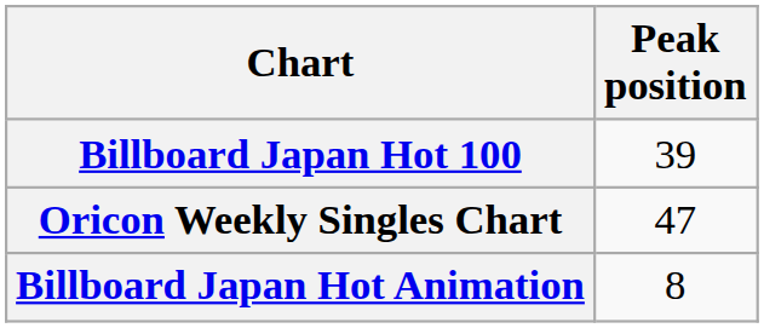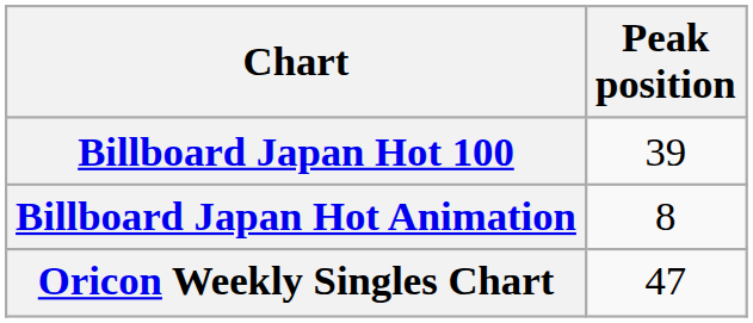rows swapped: Billboard Japan Hot Animation <-> Oricon Weekly Singles Chart
